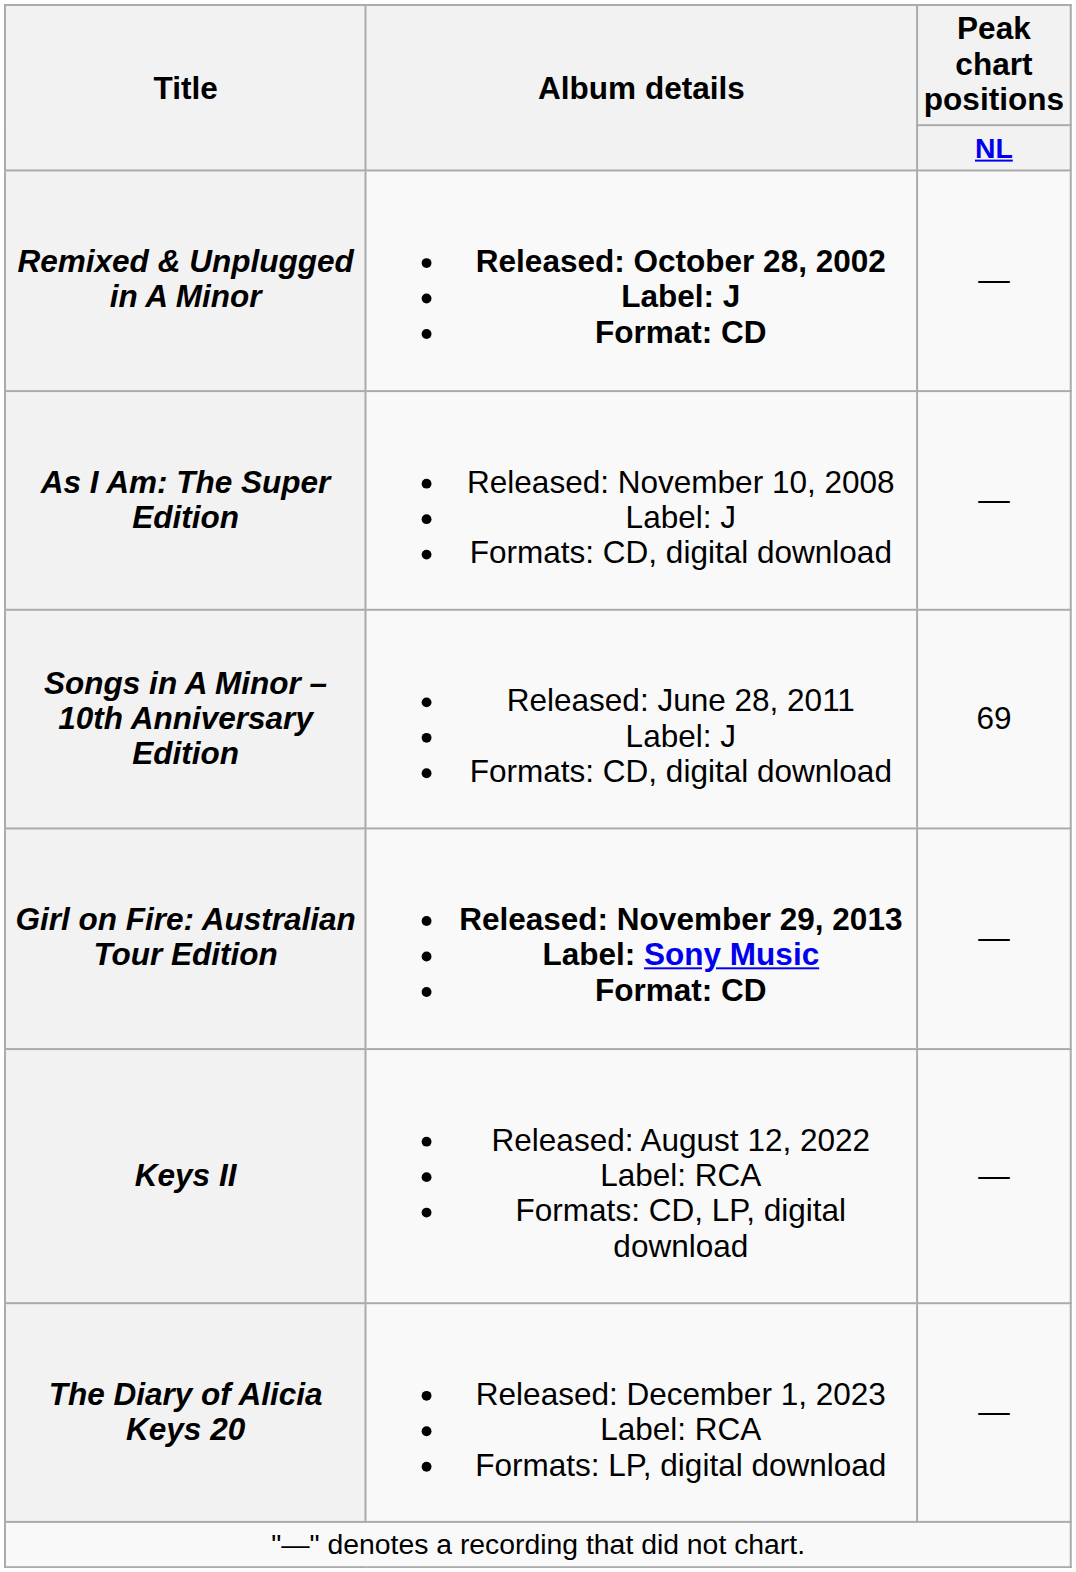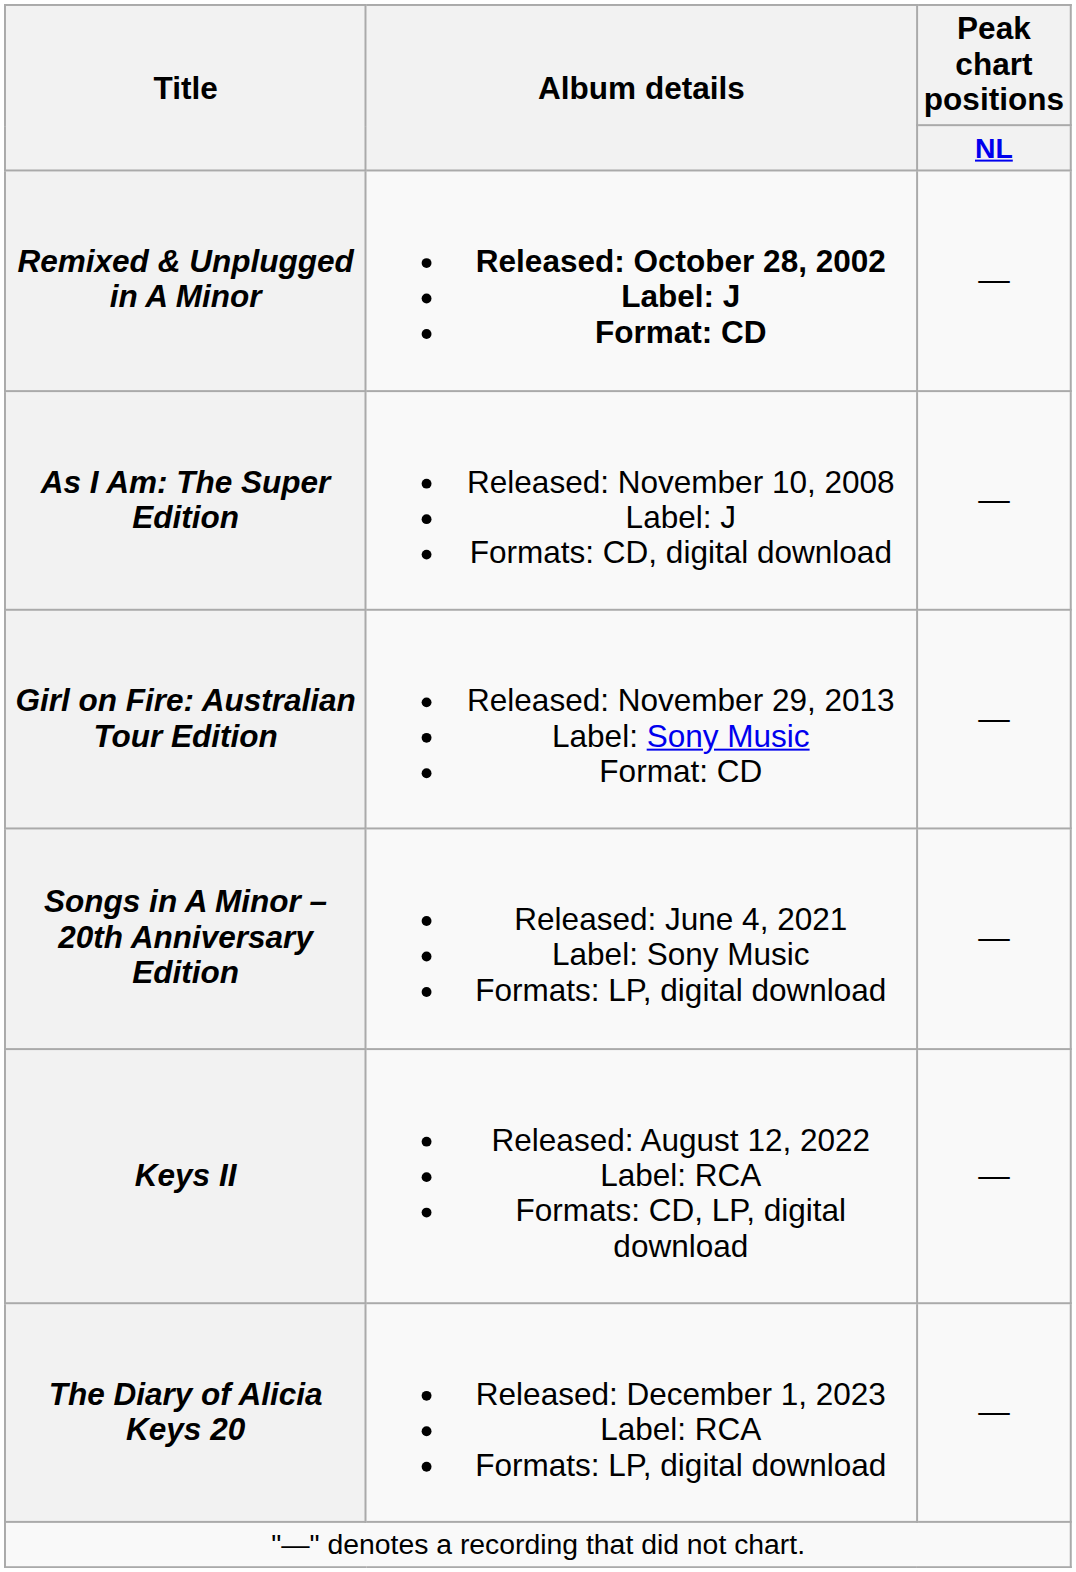- row: Songs in A Minor – 10th Anniversary Edition | Released: June 28, 2011 Label: J Formats: CD, digital download | 69
Girl on Fire: Australian Tour Edition | Album details: bold -> normal
+ row: Songs in A Minor – 20th Anniversary Edition | Released: June 4, 2021 Label: Sony Music Formats: LP, digital download | —
